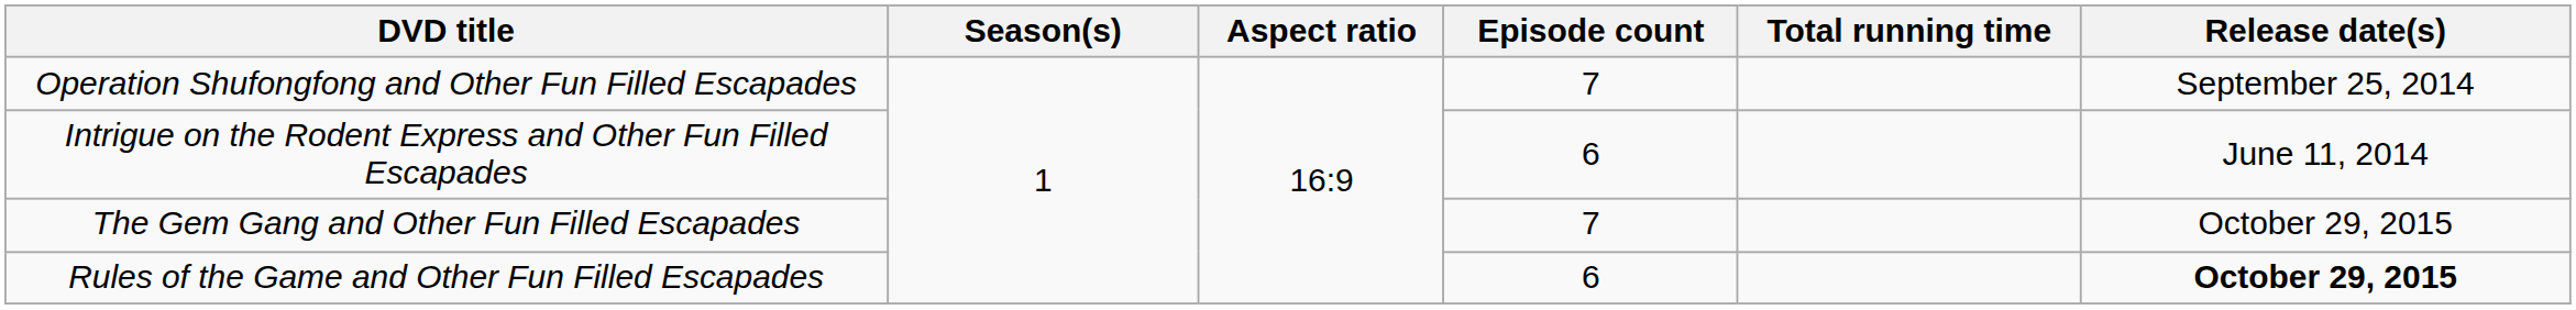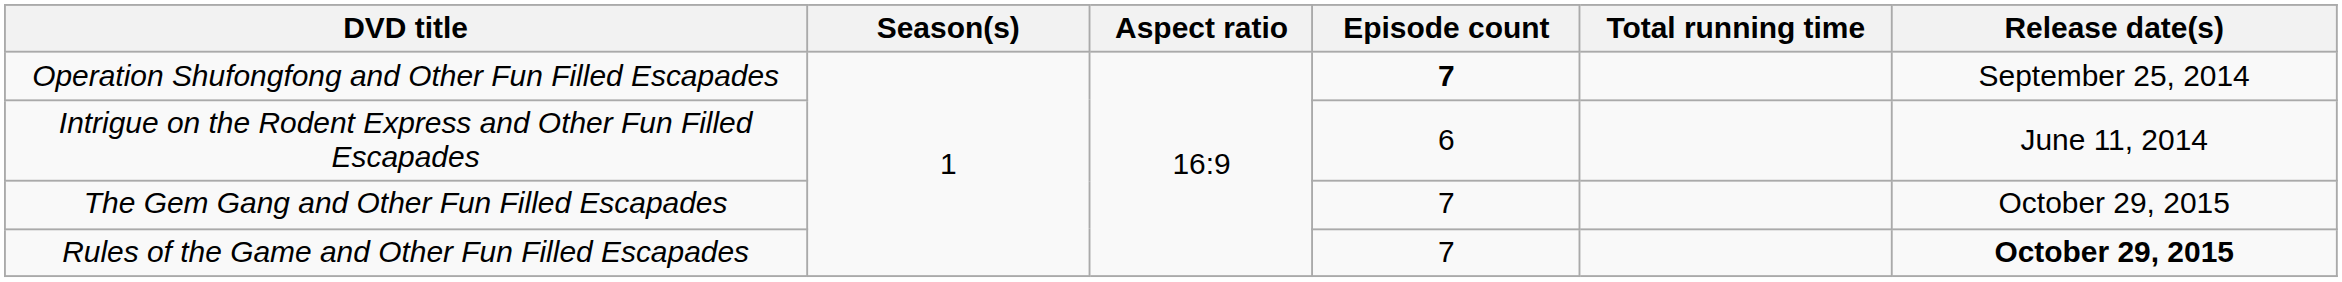Operation Shufongfong and Other Fun Filled Escapades | Episode count: normal -> bold
Rules of the Game and Other Fun Filled Escapades | Episode count: 6 -> 7
